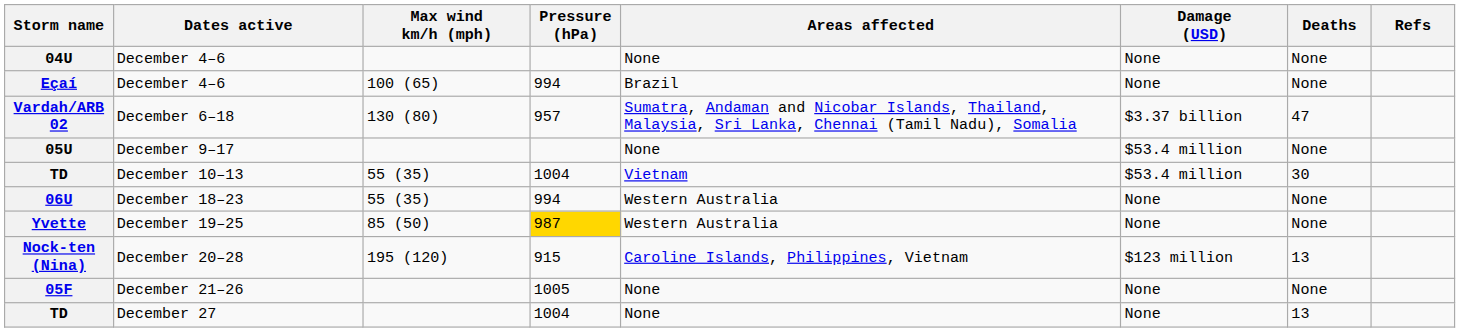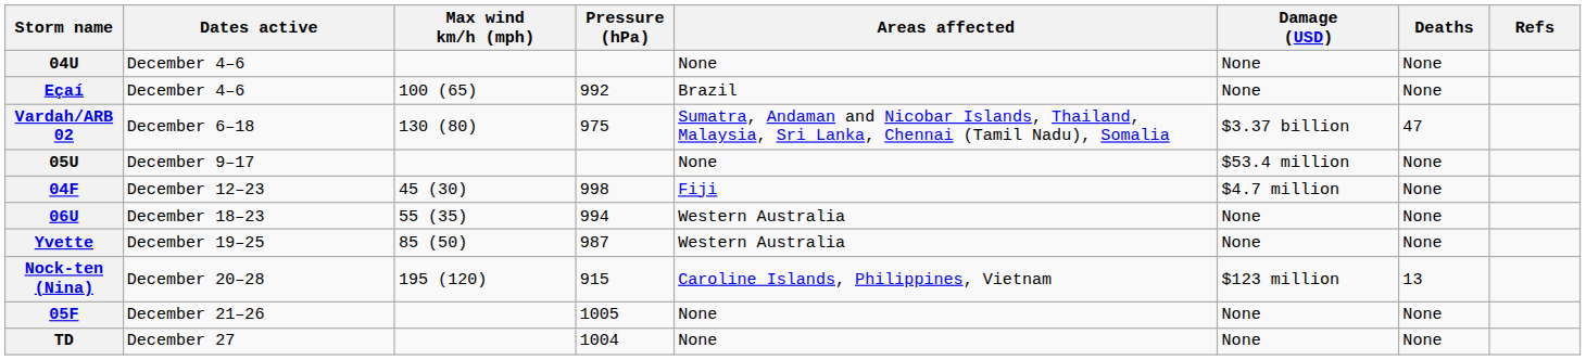Eçaí | Pressure (hPa): 994 -> 992
Vardah/ARB 02 | Pressure (hPa): 957 -> 975
- row: TD | December 10–13 | 55 (35) | 1004 | Vietnam | $53.4 million | 30
+ row: 04F | December 12–23 | 45 (30) | 998 | Fiji | $4.7 million | None
Yvette | Pressure (hPa): gold background -> no background
TD / December 27 | Deaths: 13 -> None
